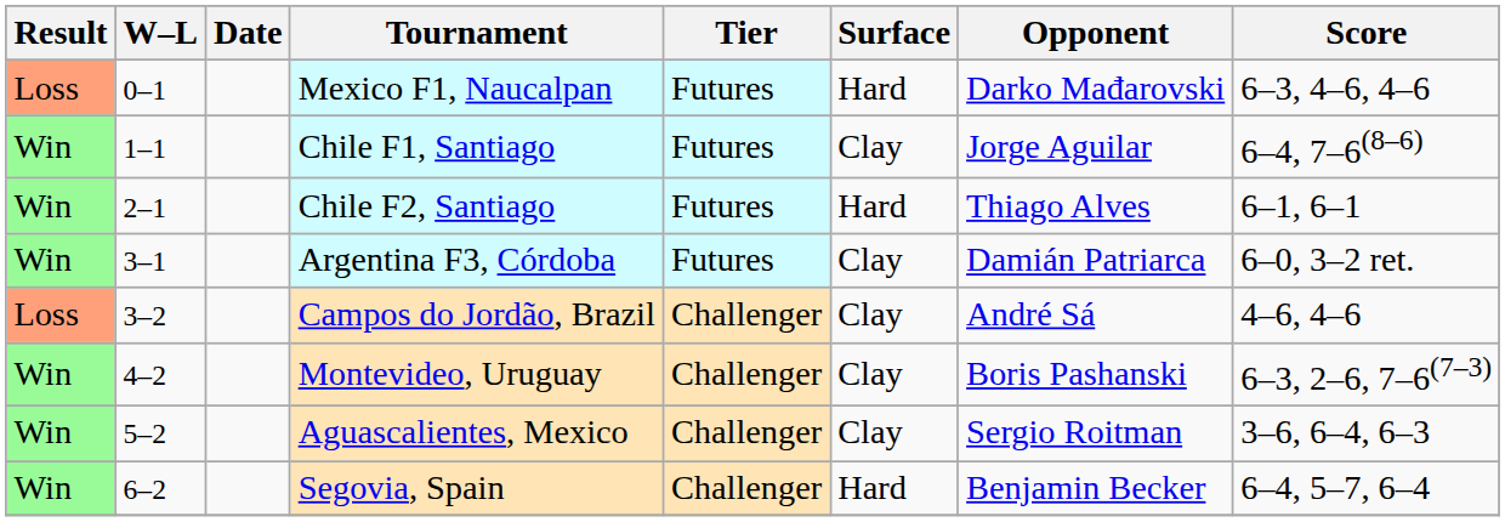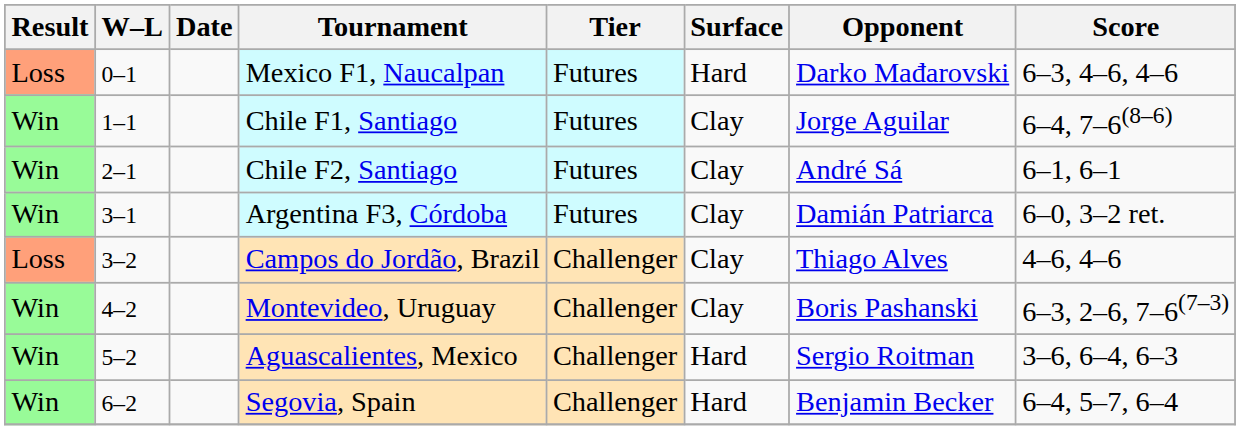Chile F2, Santiago | Surface: Hard -> Clay
Chile F2, Santiago | Opponent: Thiago Alves -> André Sá
Campos do Jordão, Brazil | Opponent: André Sá -> Thiago Alves
Aguascalientes, Mexico | Surface: Clay -> Hard
